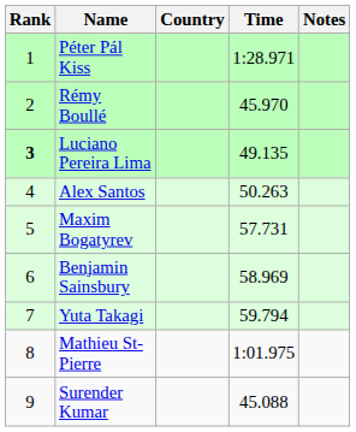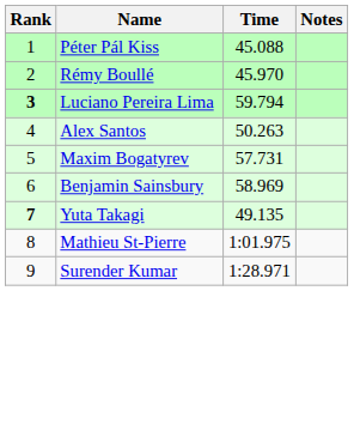- column: Country
Péter Pál Kiss | Time: 1:28.971 -> 45.088
Luciano Pereira Lima | Time: 49.135 -> 59.794
Yuta Takagi | Rank: normal -> bold
Yuta Takagi | Time: 59.794 -> 49.135
Surender Kumar | Time: 45.088 -> 1:28.971
